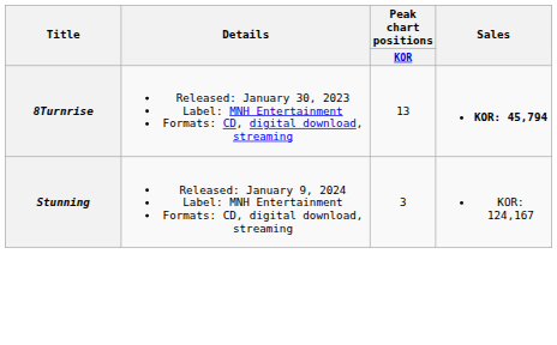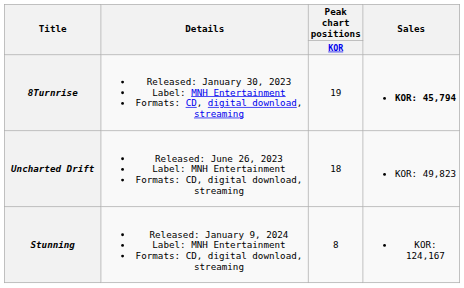8Turnrise | Peak chart positions / KOR: 13 -> 19
+ row: Uncharted Drift | Released: June 26, 2023 Label: MNH Entertainment Formats: CD, digital download, streaming | 18 | KOR: 49,823
Stunning | Peak chart positions / KOR: 3 -> 8
